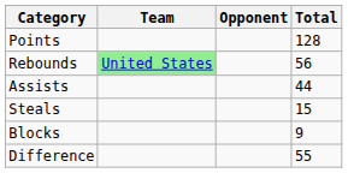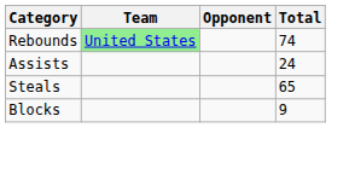- row: Points | 128
Rebounds | Total: 56 -> 74
Assists | Total: 44 -> 24
Steals | Total: 15 -> 65
- row: Difference | 55
